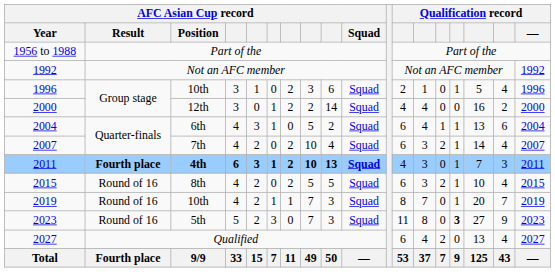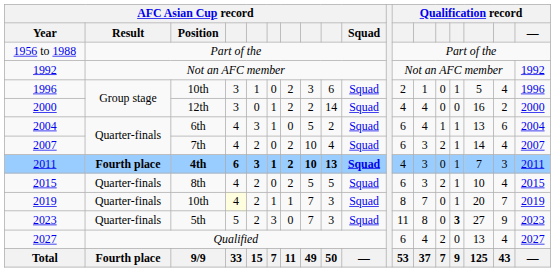8th | AFC Asian Cup record / Result: Round of 16 -> Quarter-finals
2019 / 10th | AFC Asian Cup record / Result: Round of 16 -> Quarter-finals
2019 / 10th | column 4: no background -> lightyellow background
5th | AFC Asian Cup record / Result: Round of 16 -> Quarter-finals
